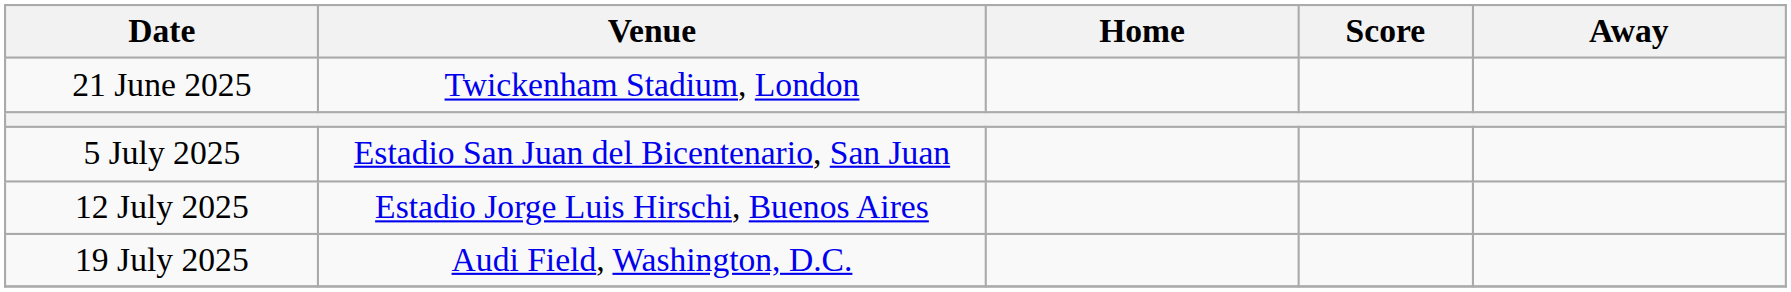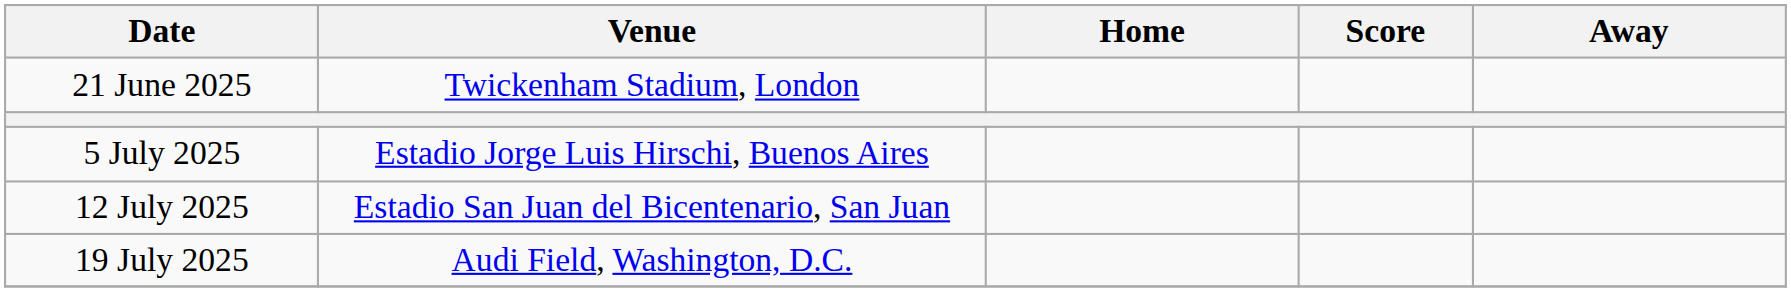5 July 2025 | Venue: Estadio San Juan del Bicentenario, San Juan -> Estadio Jorge Luis Hirschi, Buenos Aires
12 July 2025 | Venue: Estadio Jorge Luis Hirschi, Buenos Aires -> Estadio San Juan del Bicentenario, San Juan
